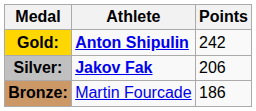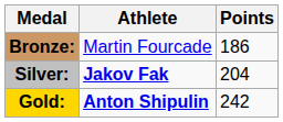rows swapped: Gold: <-> Bronze:
Silver: | Points: 206 -> 204
